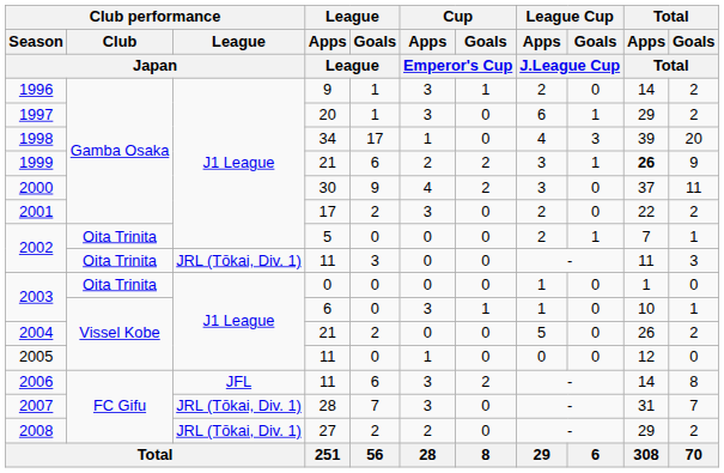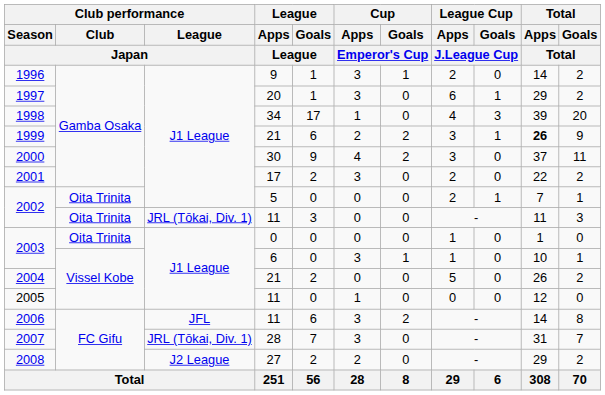2008 | Club performance / League / Japan: JRL (Tōkai, Div. 1) -> J2 League
